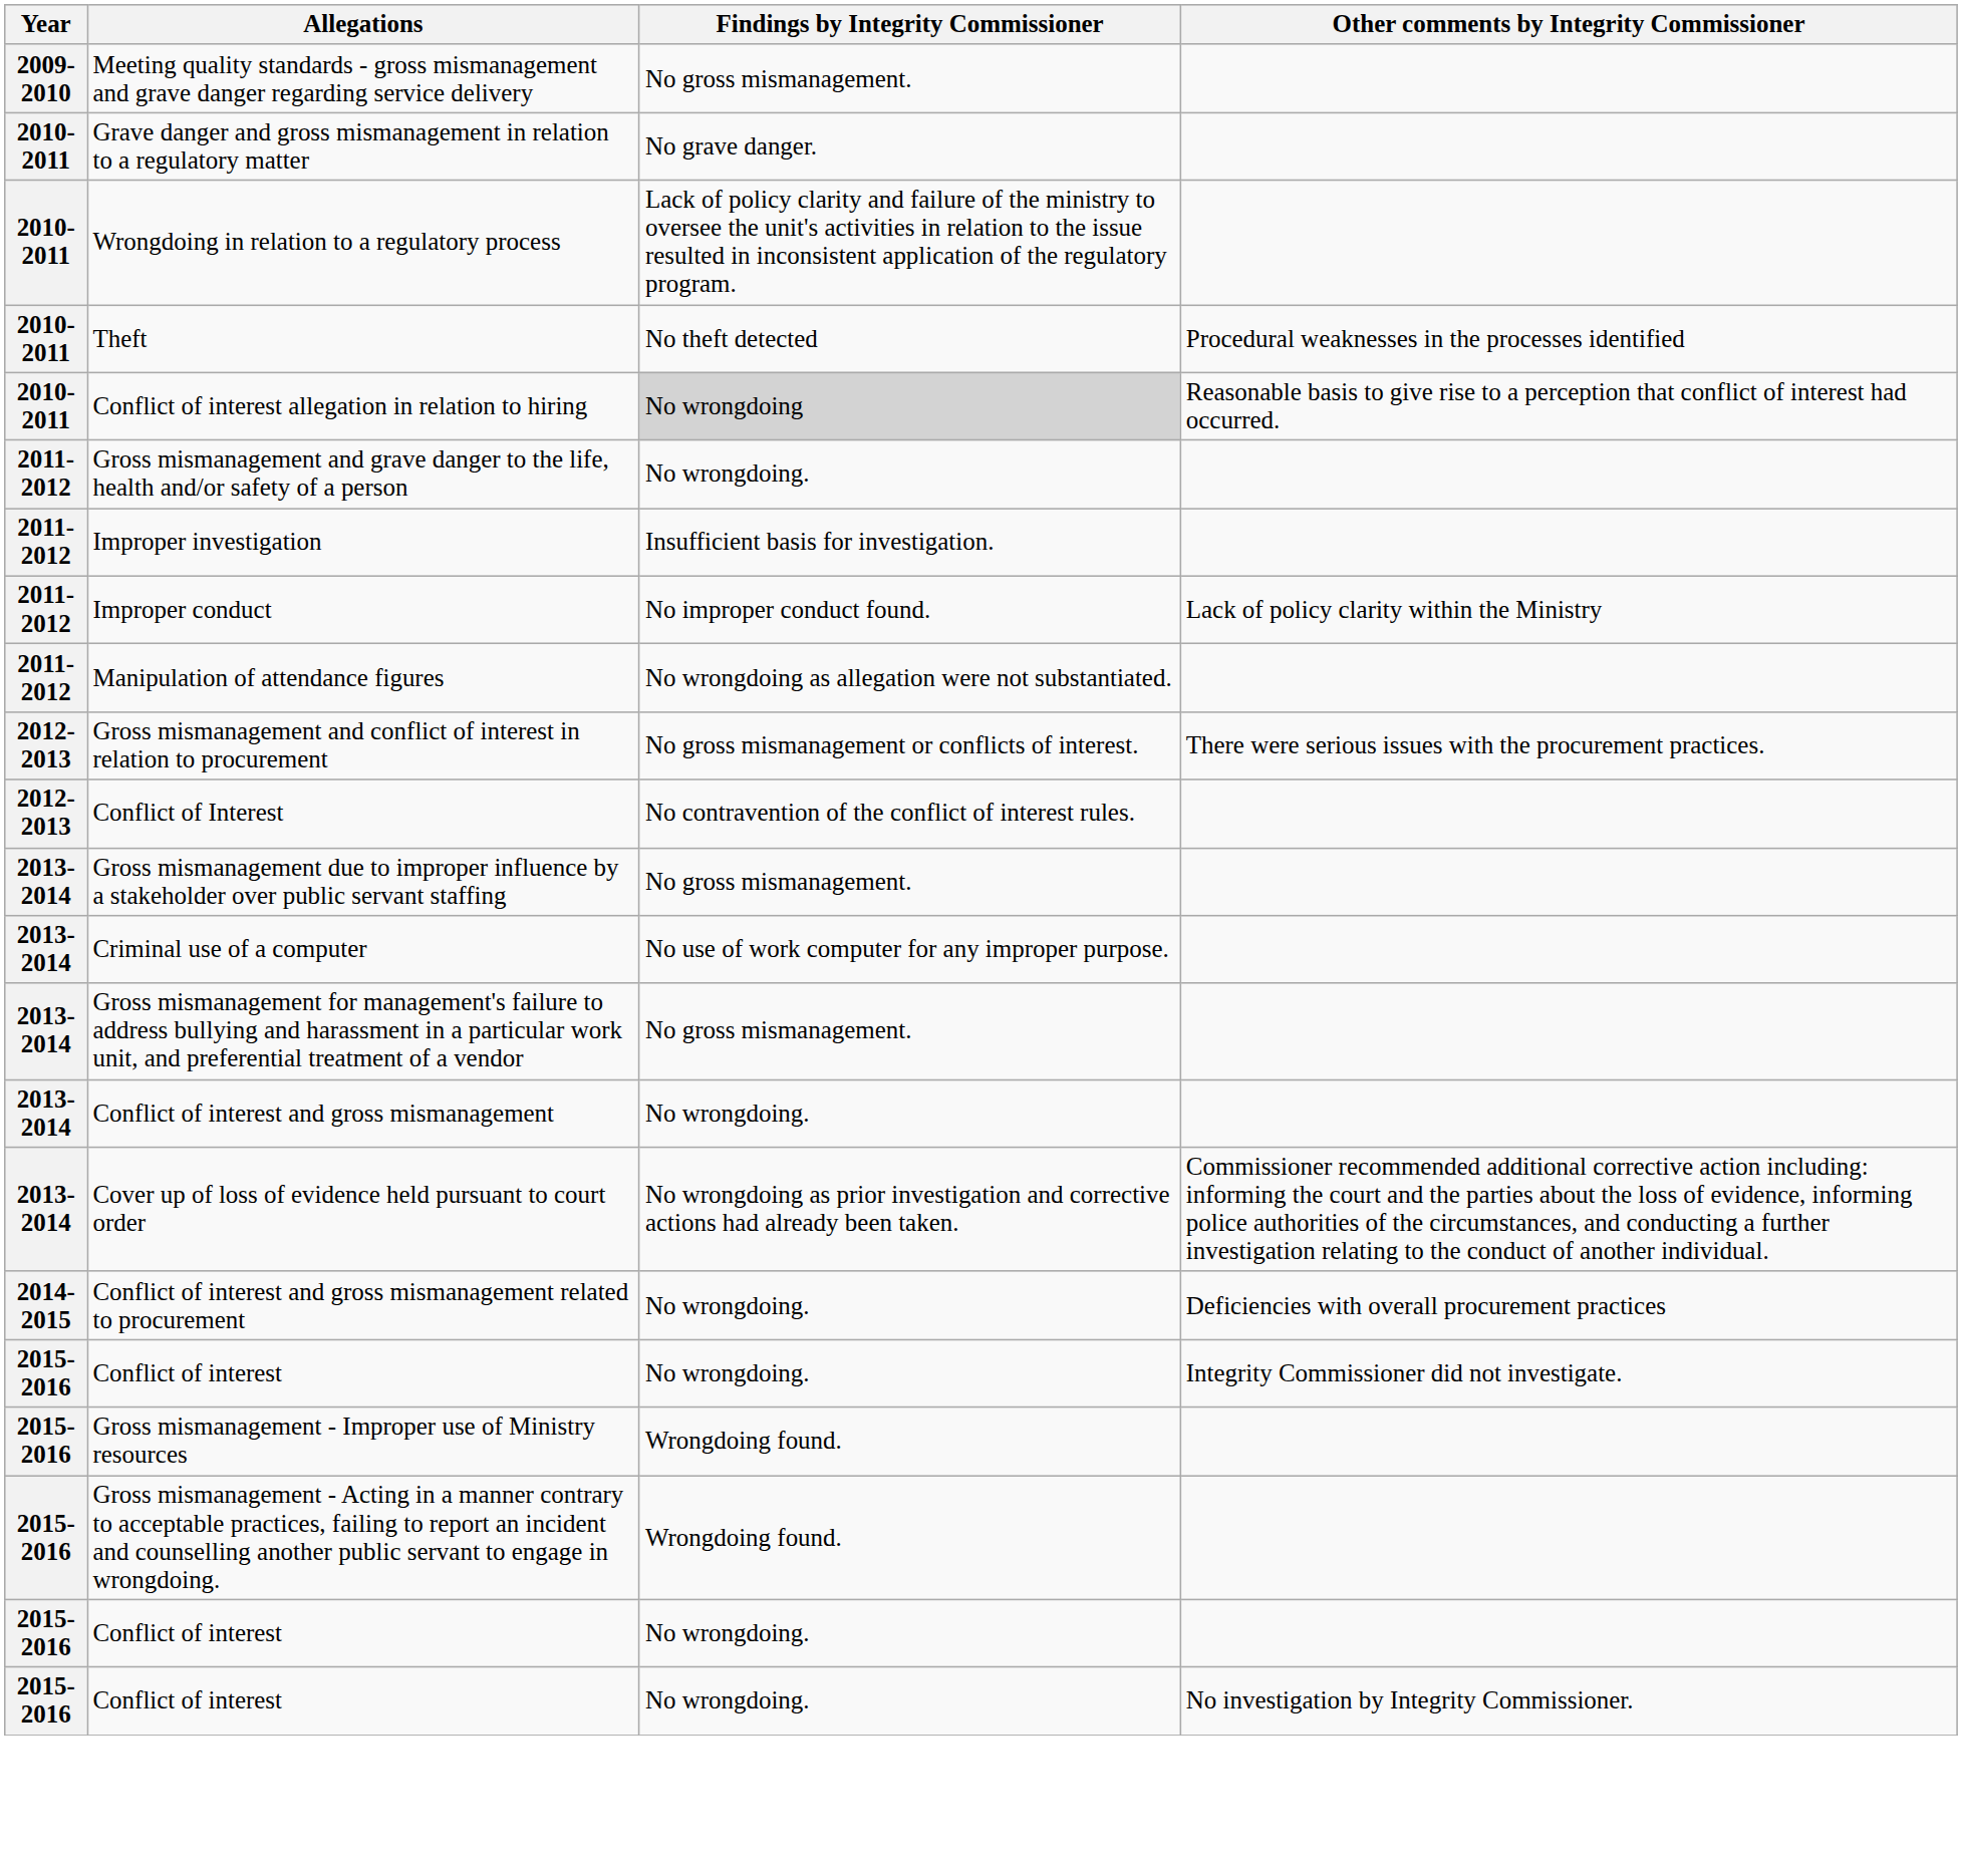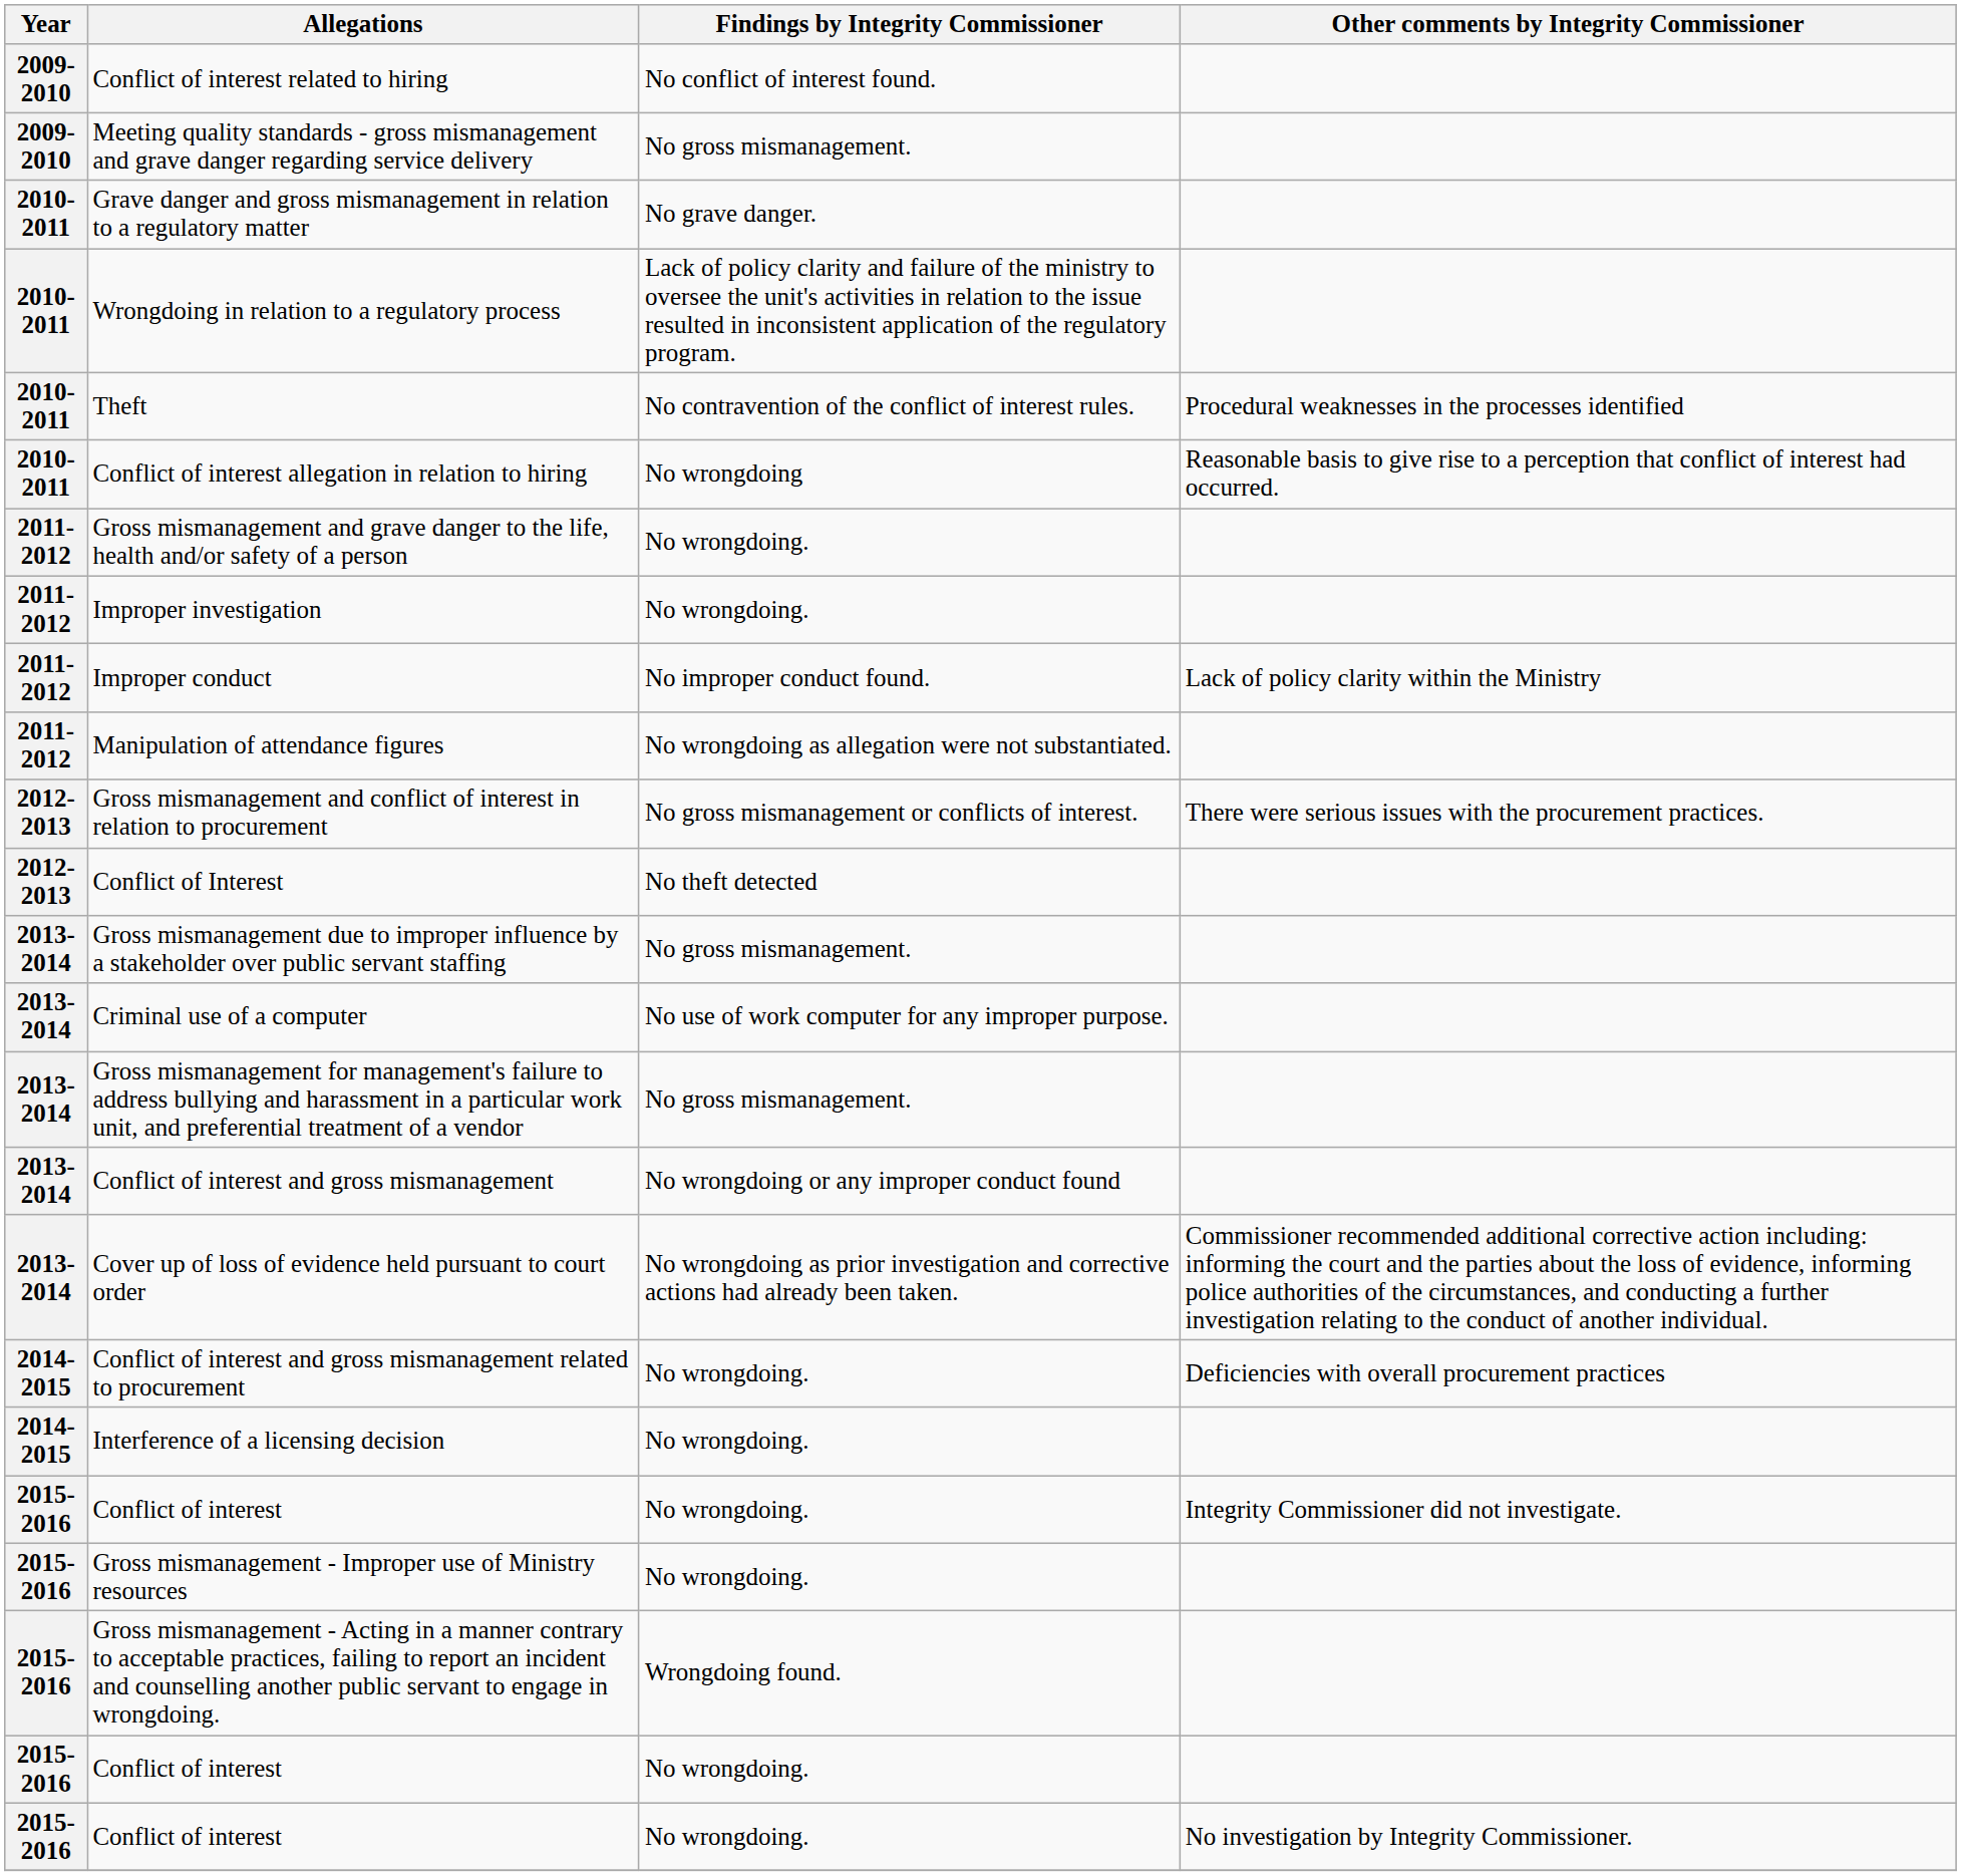+ row: 2009-2010 | Conflict of interest related to hiring | No conflict of interest found.
Theft | Findings by Integrity Commissioner: No theft detected -> No contravention of the conflict of interest rules.
Conflict of interest allegation in relation to hiring | Findings by Integrity Commissioner: lightgrey background -> no background
Improper investigation | Findings by Integrity Commissioner: Insufficient basis for investigation. -> No wrongdoing.
Conflict of Interest | Findings by Integrity Commissioner: No contravention of the conflict of interest rules. -> No theft detected
Conflict of interest and gross mismanagement | Findings by Integrity Commissioner: No wrongdoing. -> No wrongdoing or any improper conduct found
+ row: 2014-2015 | Interference of a licensing decision | No wrongdoing.
Gross mismanagement - Improper use of Ministry resources | Findings by Integrity Commissioner: Wrongdoing found. -> No wrongdoing.
